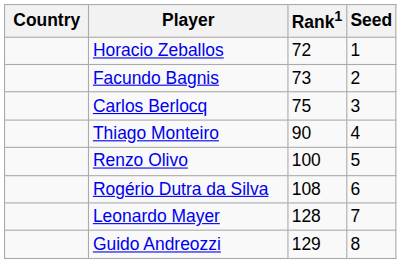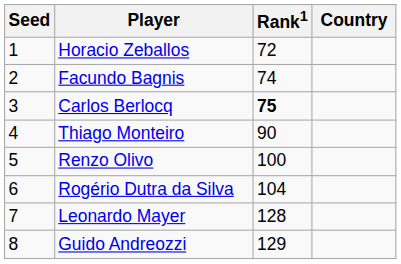columns swapped: Country <-> Seed
Facundo Bagnis | Rank1: 73 -> 74
Carlos Berlocq | Rank1: normal -> bold
Rogério Dutra da Silva | Rank1: 108 -> 104
